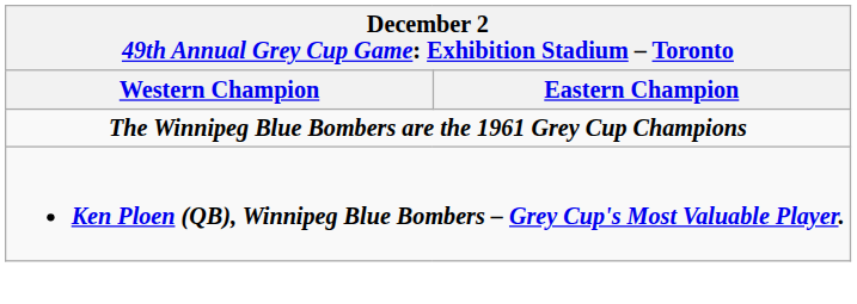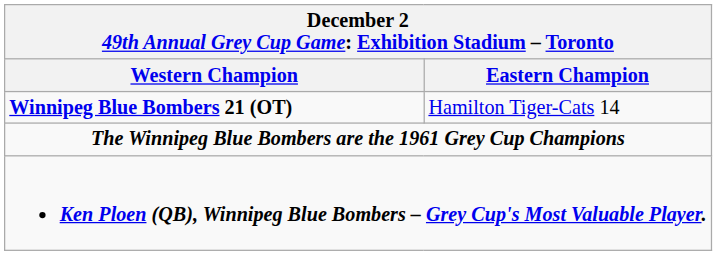+ row: Winnipeg Blue Bombers 21 (OT) | Hamilton Tiger-Cats 14
